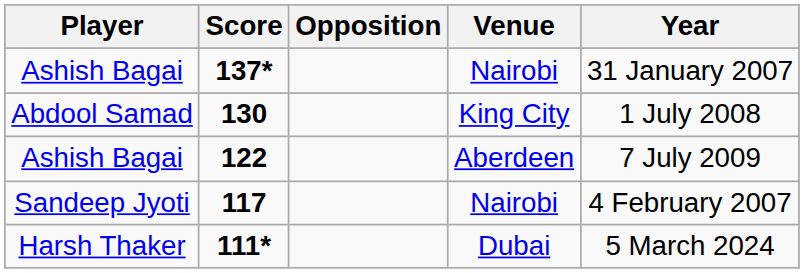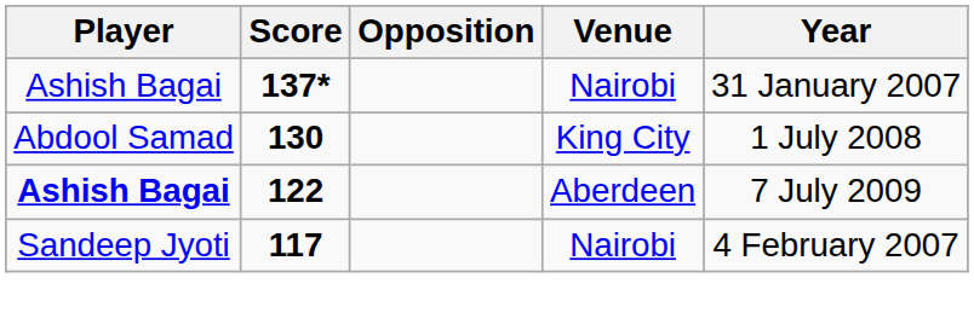122 | Player: normal -> bold
- row: Harsh Thaker | 111* | Dubai | 5 March 2024
